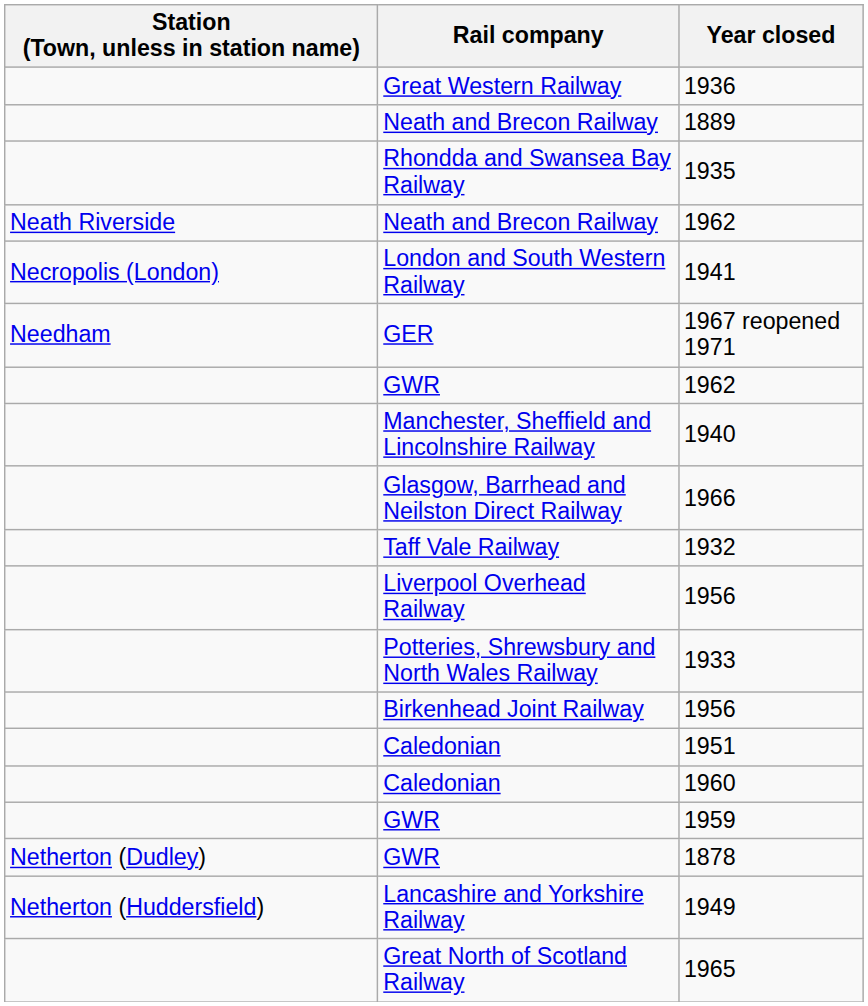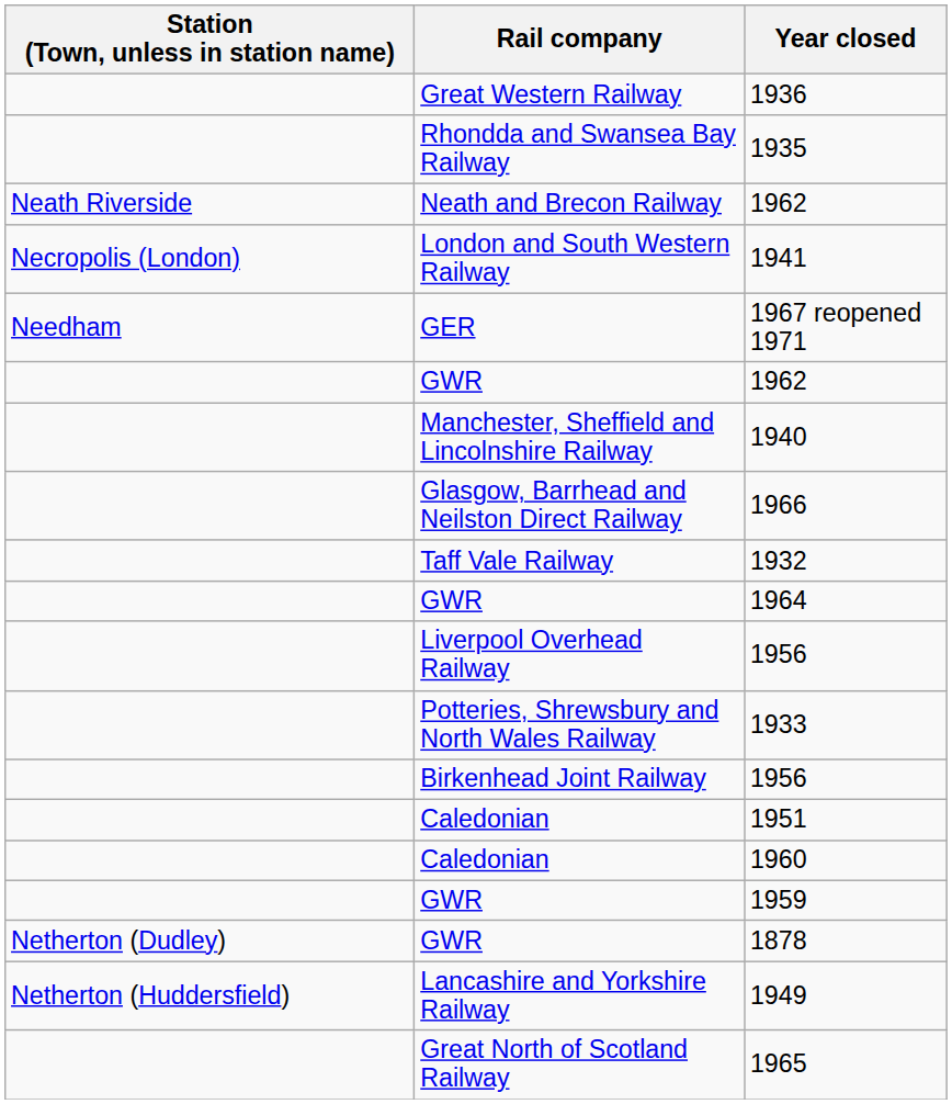- row: Neath and Brecon Railway | 1889
+ row: GWR | 1964
